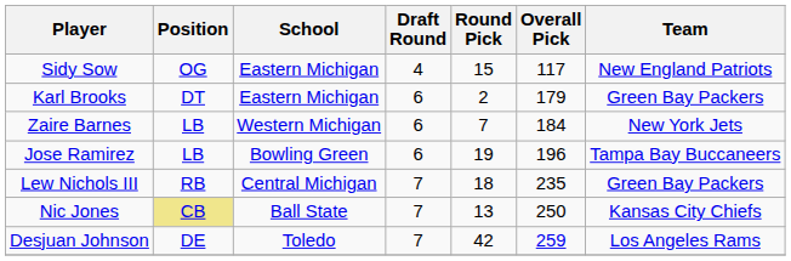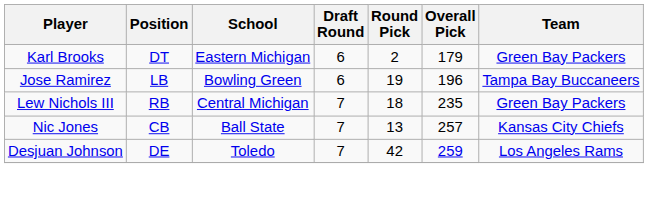- row: Sidy Sow | OG | Eastern Michigan | 4 | 15 | 117 | New England Patriots
- row: Zaire Barnes | LB | Western Michigan | 6 | 7 | 184 | New York Jets
Nic Jones | Position: khaki background -> no background
Nic Jones | Overall Pick: 250 -> 257
